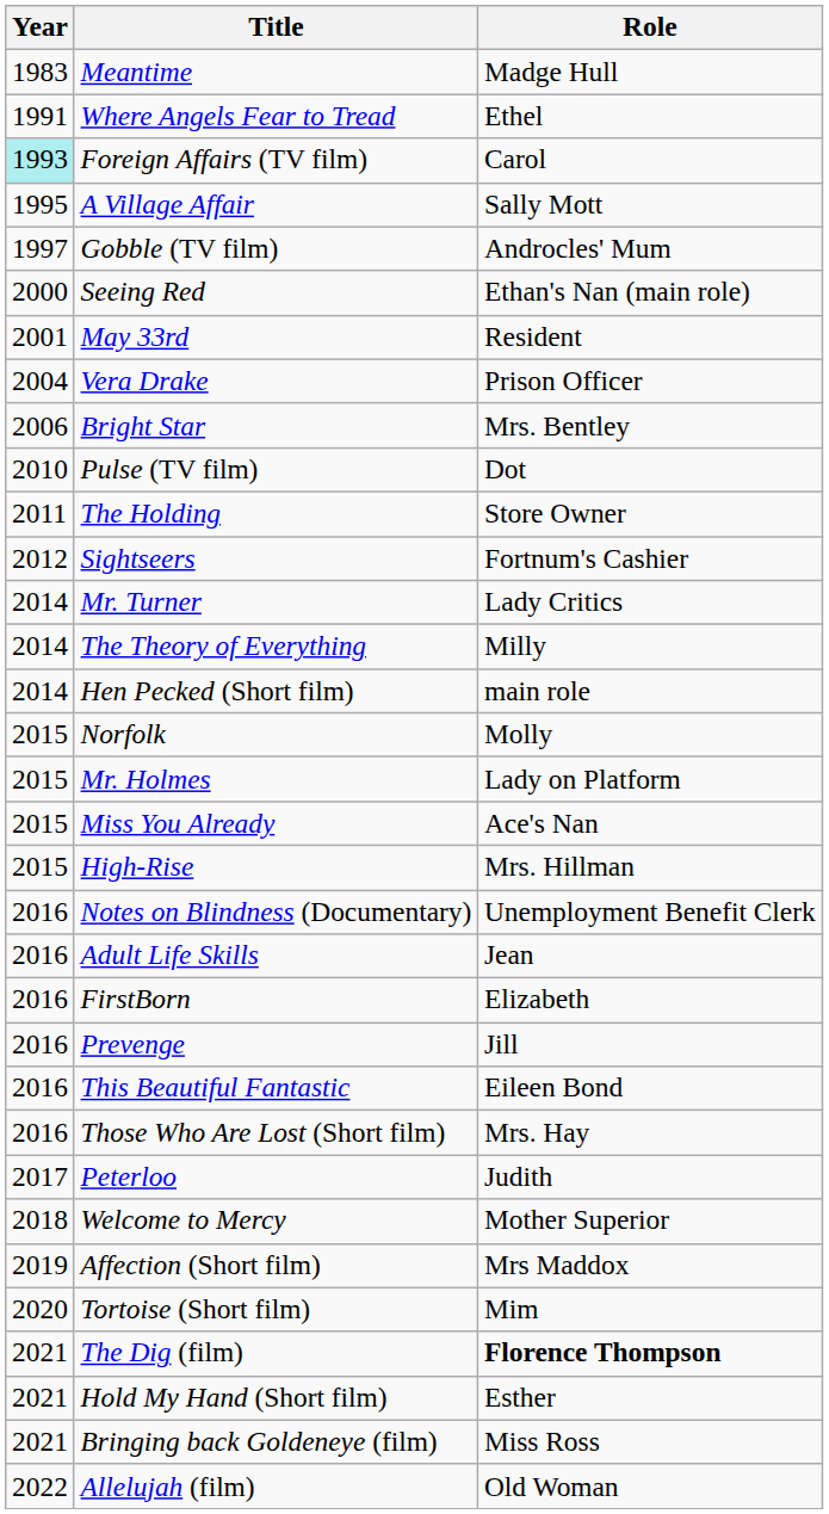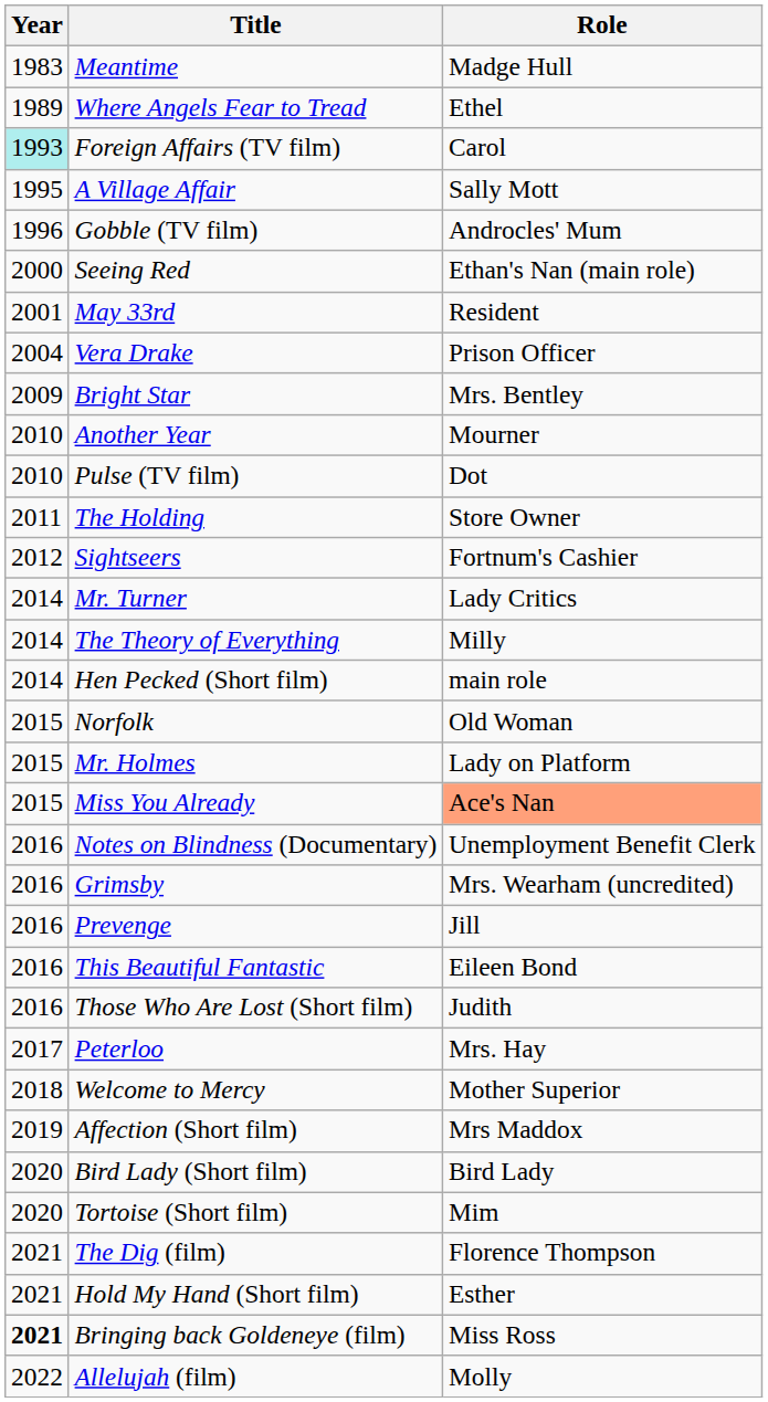Where Angels Fear to Tread | Year: 1991 -> 1989
Gobble (TV film) | Year: 1997 -> 1996
Bright Star | Year: 2006 -> 2009
+ row: 2010 | Another Year | Mourner
Norfolk | Role: Molly -> Old Woman
Miss You Already | Role: no background -> lightsalmon background
- row: 2015 | High-Rise | Mrs. Hillman
+ row: 2016 | Grimsby | Mrs. Wearham (uncredited)
- row: 2016 | Adult Life Skills | Jean
- row: 2016 | FirstBorn | Elizabeth
Those Who Are Lost (Short film) | Role: Mrs. Hay -> Judith
Peterloo | Role: Judith -> Mrs. Hay
+ row: 2020 | Bird Lady (Short film) | Bird Lady
The Dig (film) | Role: bold -> normal
Bringing back Goldeneye (film) | Year: normal -> bold
Allelujah (film) | Role: Old Woman -> Molly
